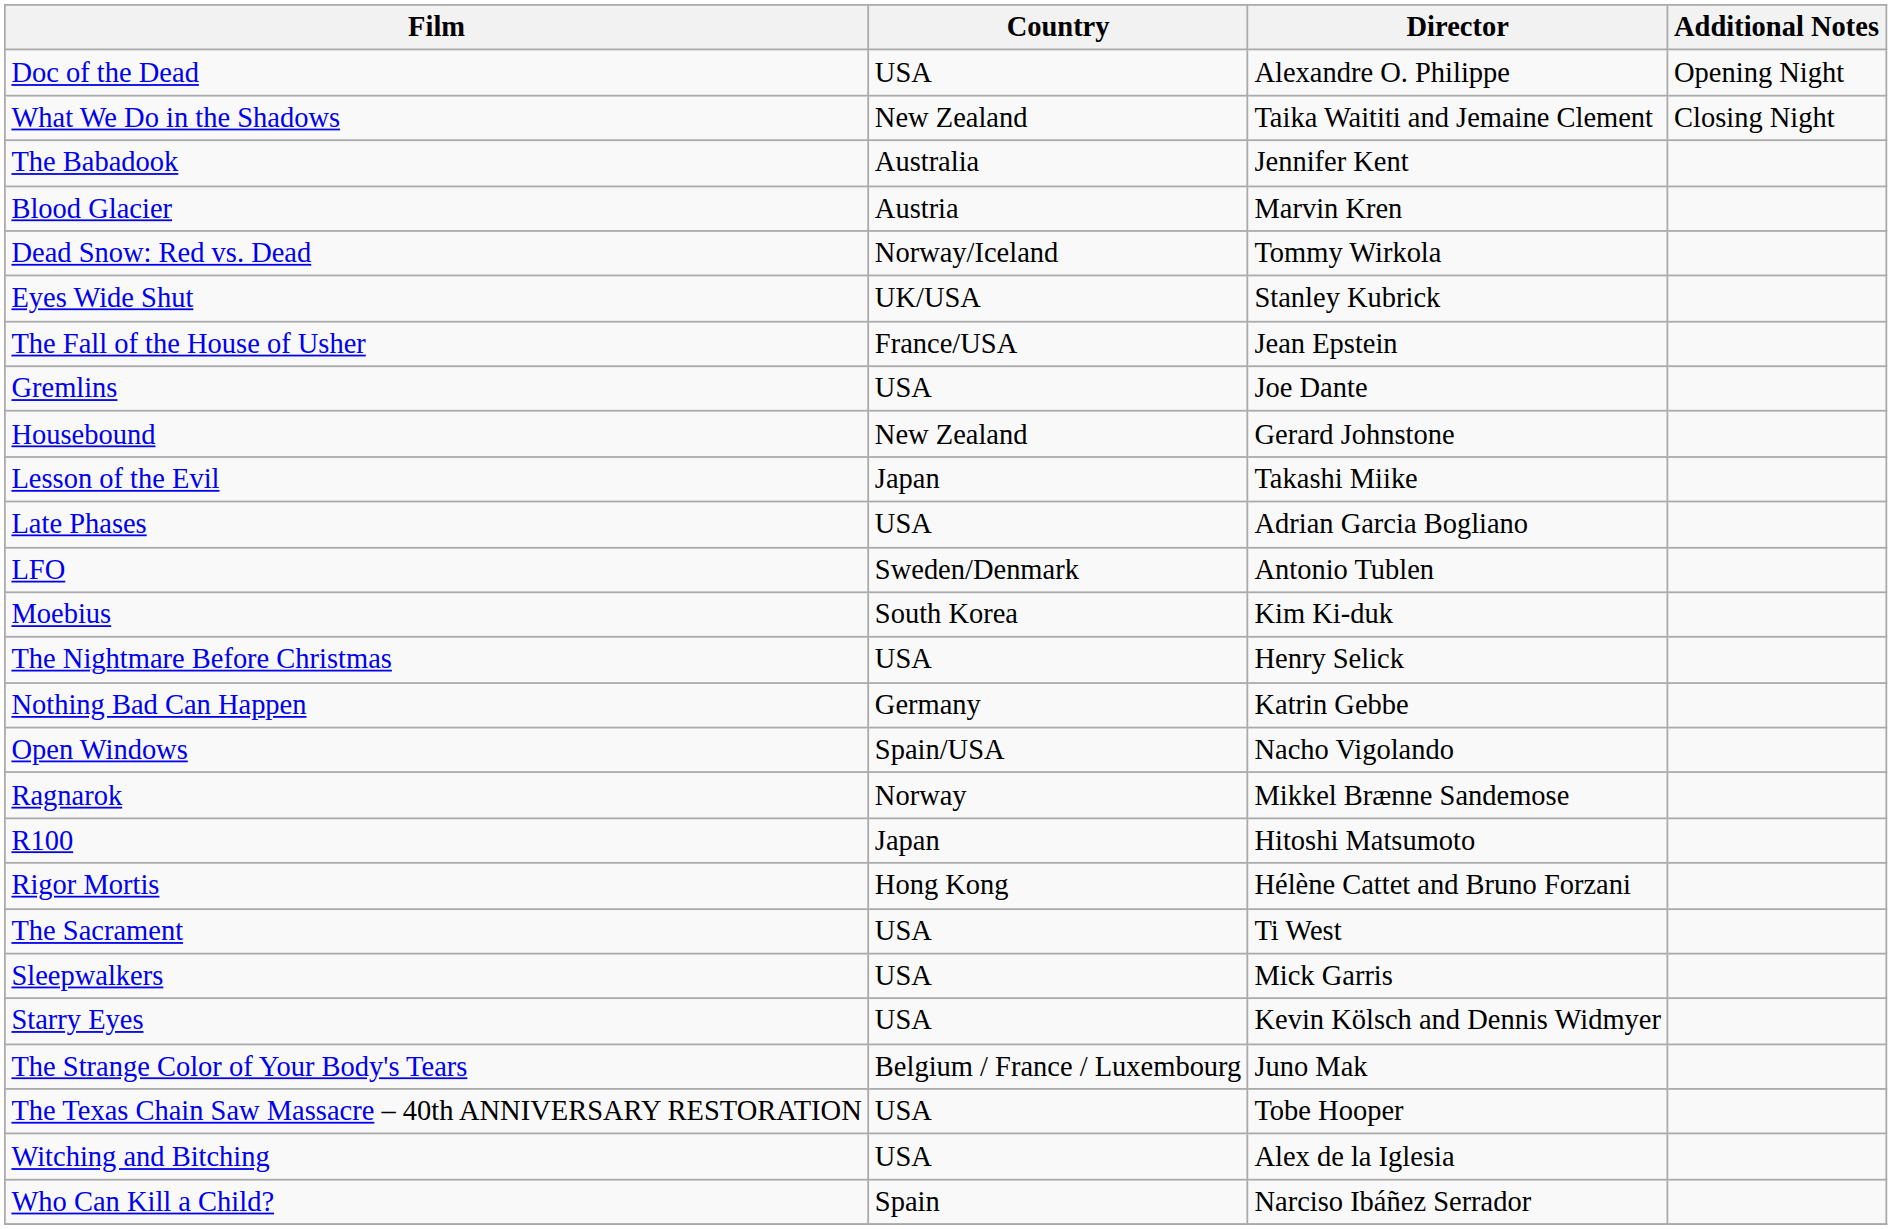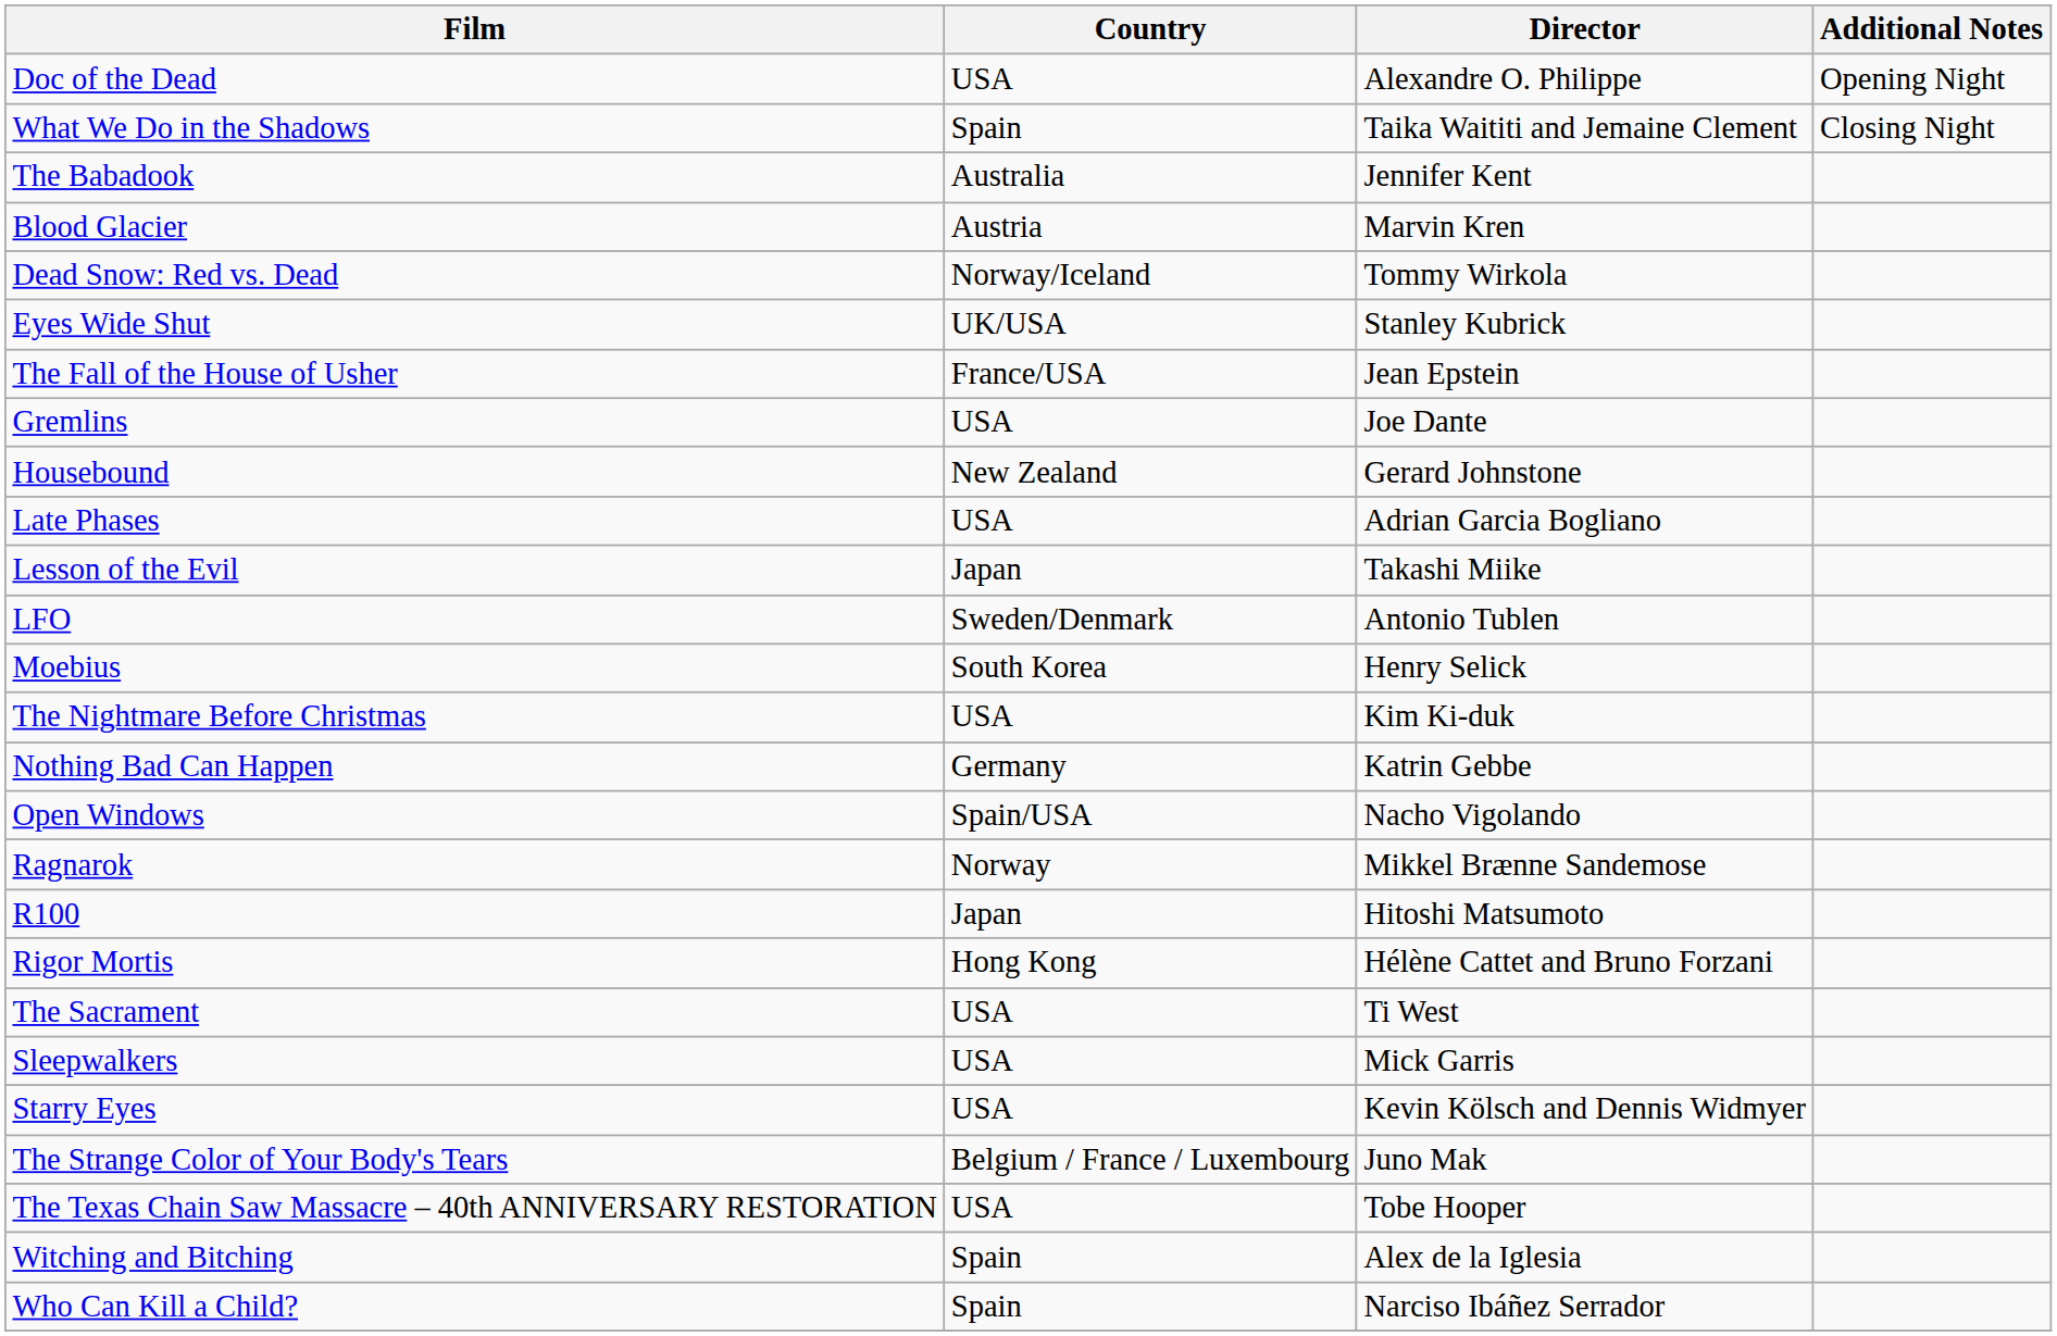What We Do in the Shadows | Country: New Zealand -> Spain
rows swapped: Late Phases <-> Lesson of the Evil
Moebius | Director: Kim Ki-duk -> Henry Selick
The Nightmare Before Christmas | Director: Henry Selick -> Kim Ki-duk
Witching and Bitching | Country: USA -> Spain
